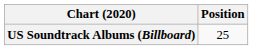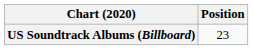US Soundtrack Albums (Billboard) | Position: 25 -> 23
